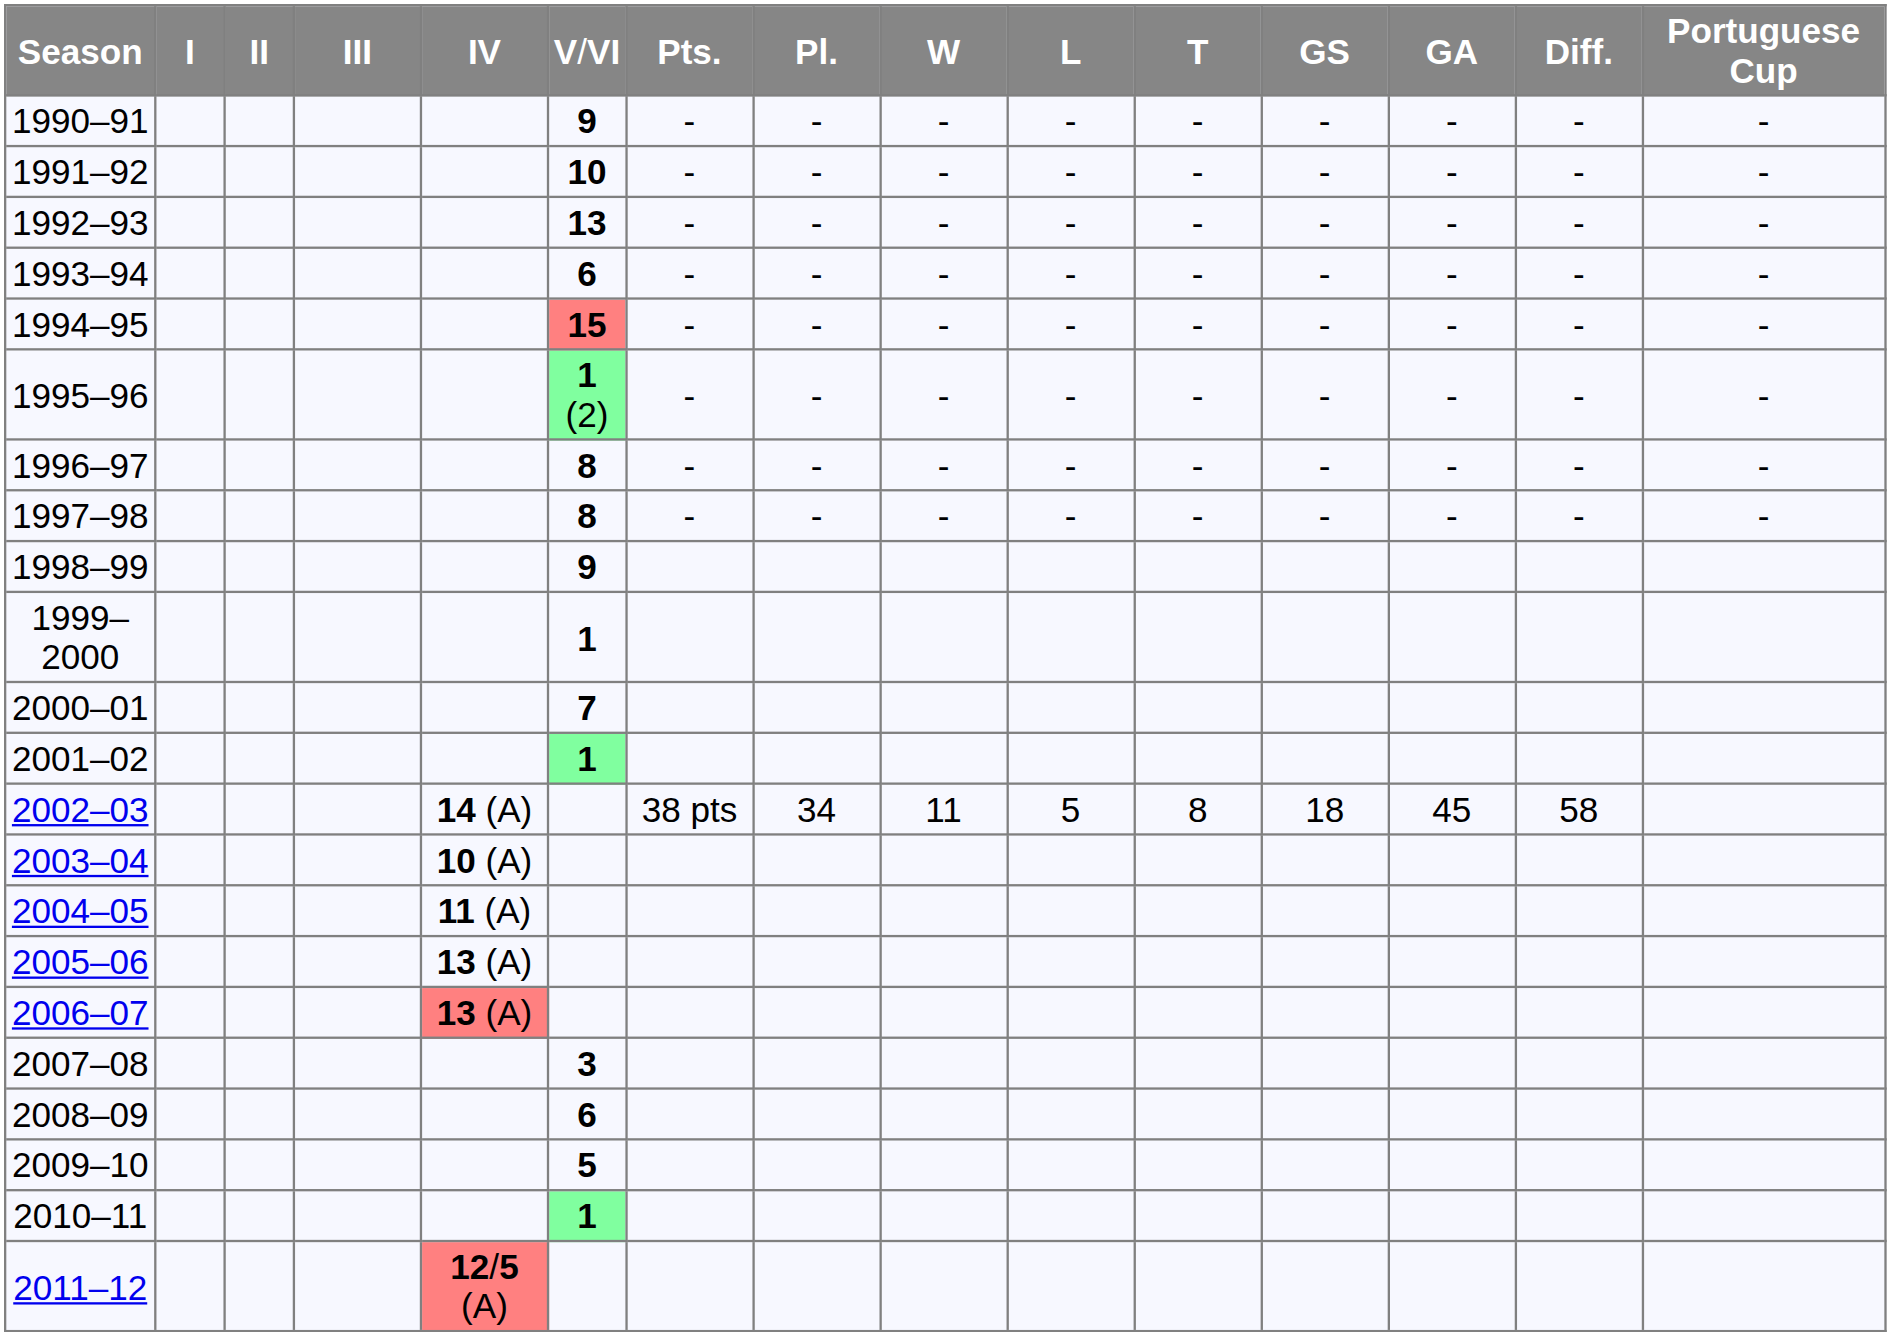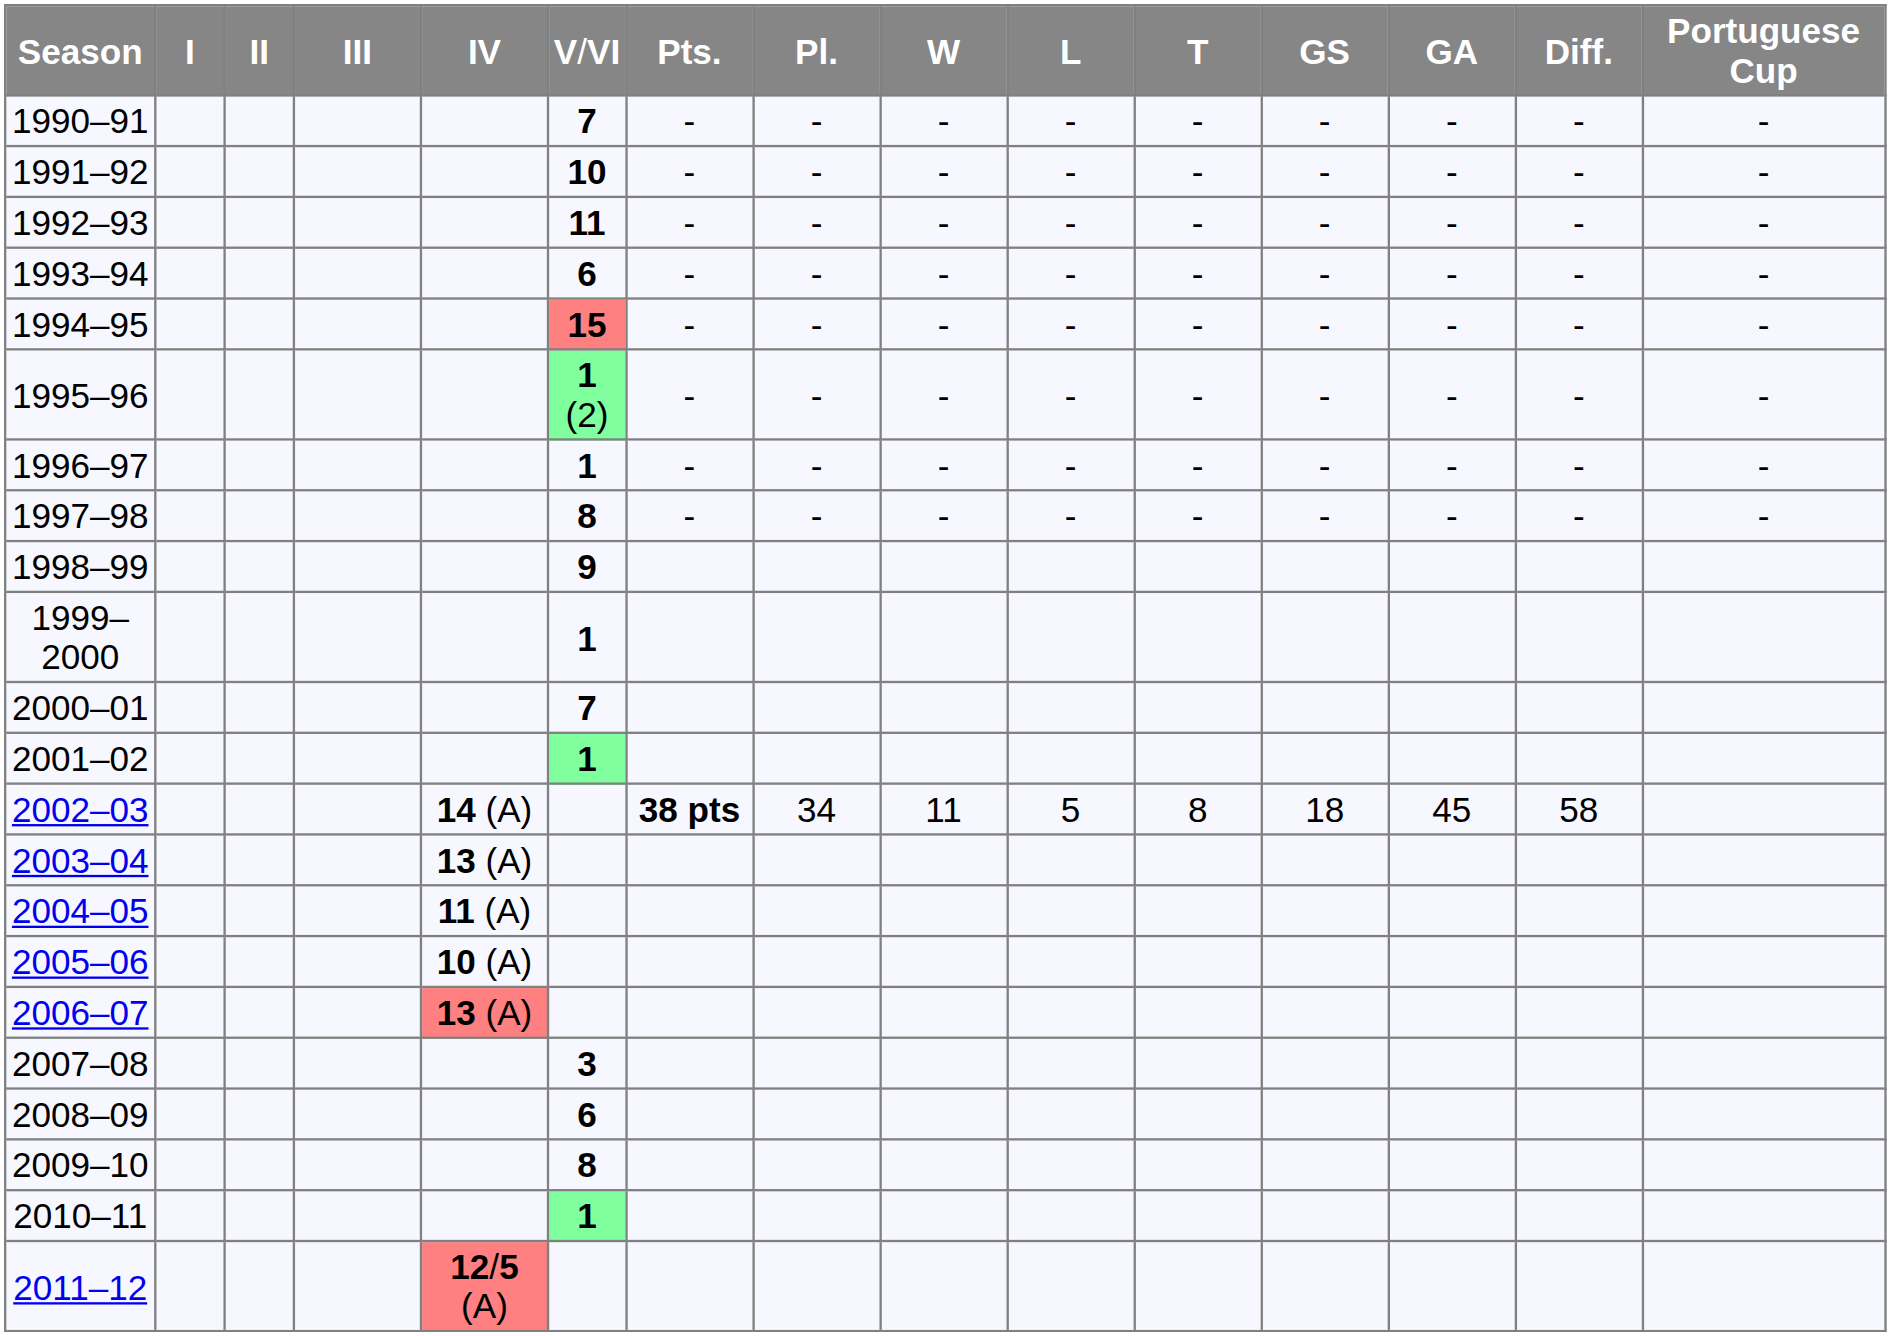1990–91 | column 6: 9 -> 7
1992–93 | column 6: 13 -> 11
1996–97 | column 6: 8 -> 1
2002–03 | column 7: normal -> bold
2003–04 | column 5: 10 (A) -> 13 (A)
2005–06 | column 5: 13 (A) -> 10 (A)
2009–10 | column 6: 5 -> 8
